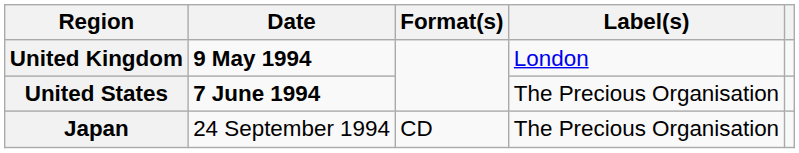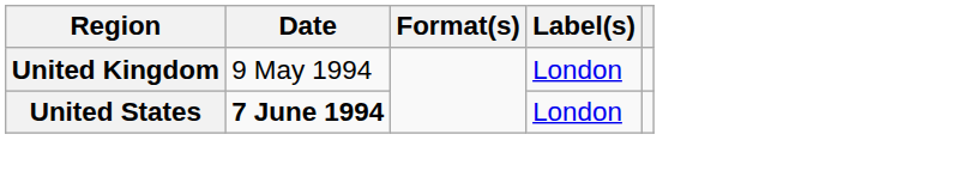United Kingdom | Date: bold -> normal
United States | Label(s): The Precious Organisation -> London
- row: Japan | 24 September 1994 | CD | The Precious Organisation
